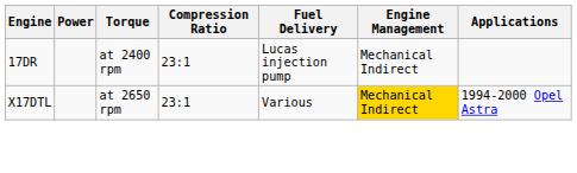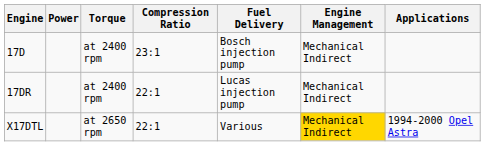+ row: 17D | at 2400 rpm | 23:1 | Bosch injection pump | Mechanical Indirect
17DR | Compression Ratio: 23:1 -> 22:1
X17DTL | Compression Ratio: 23:1 -> 22:1
